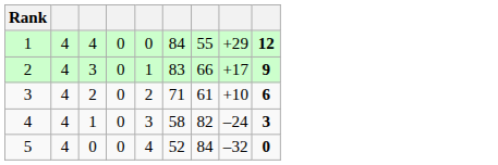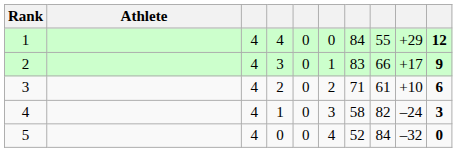+ column: Athlete
